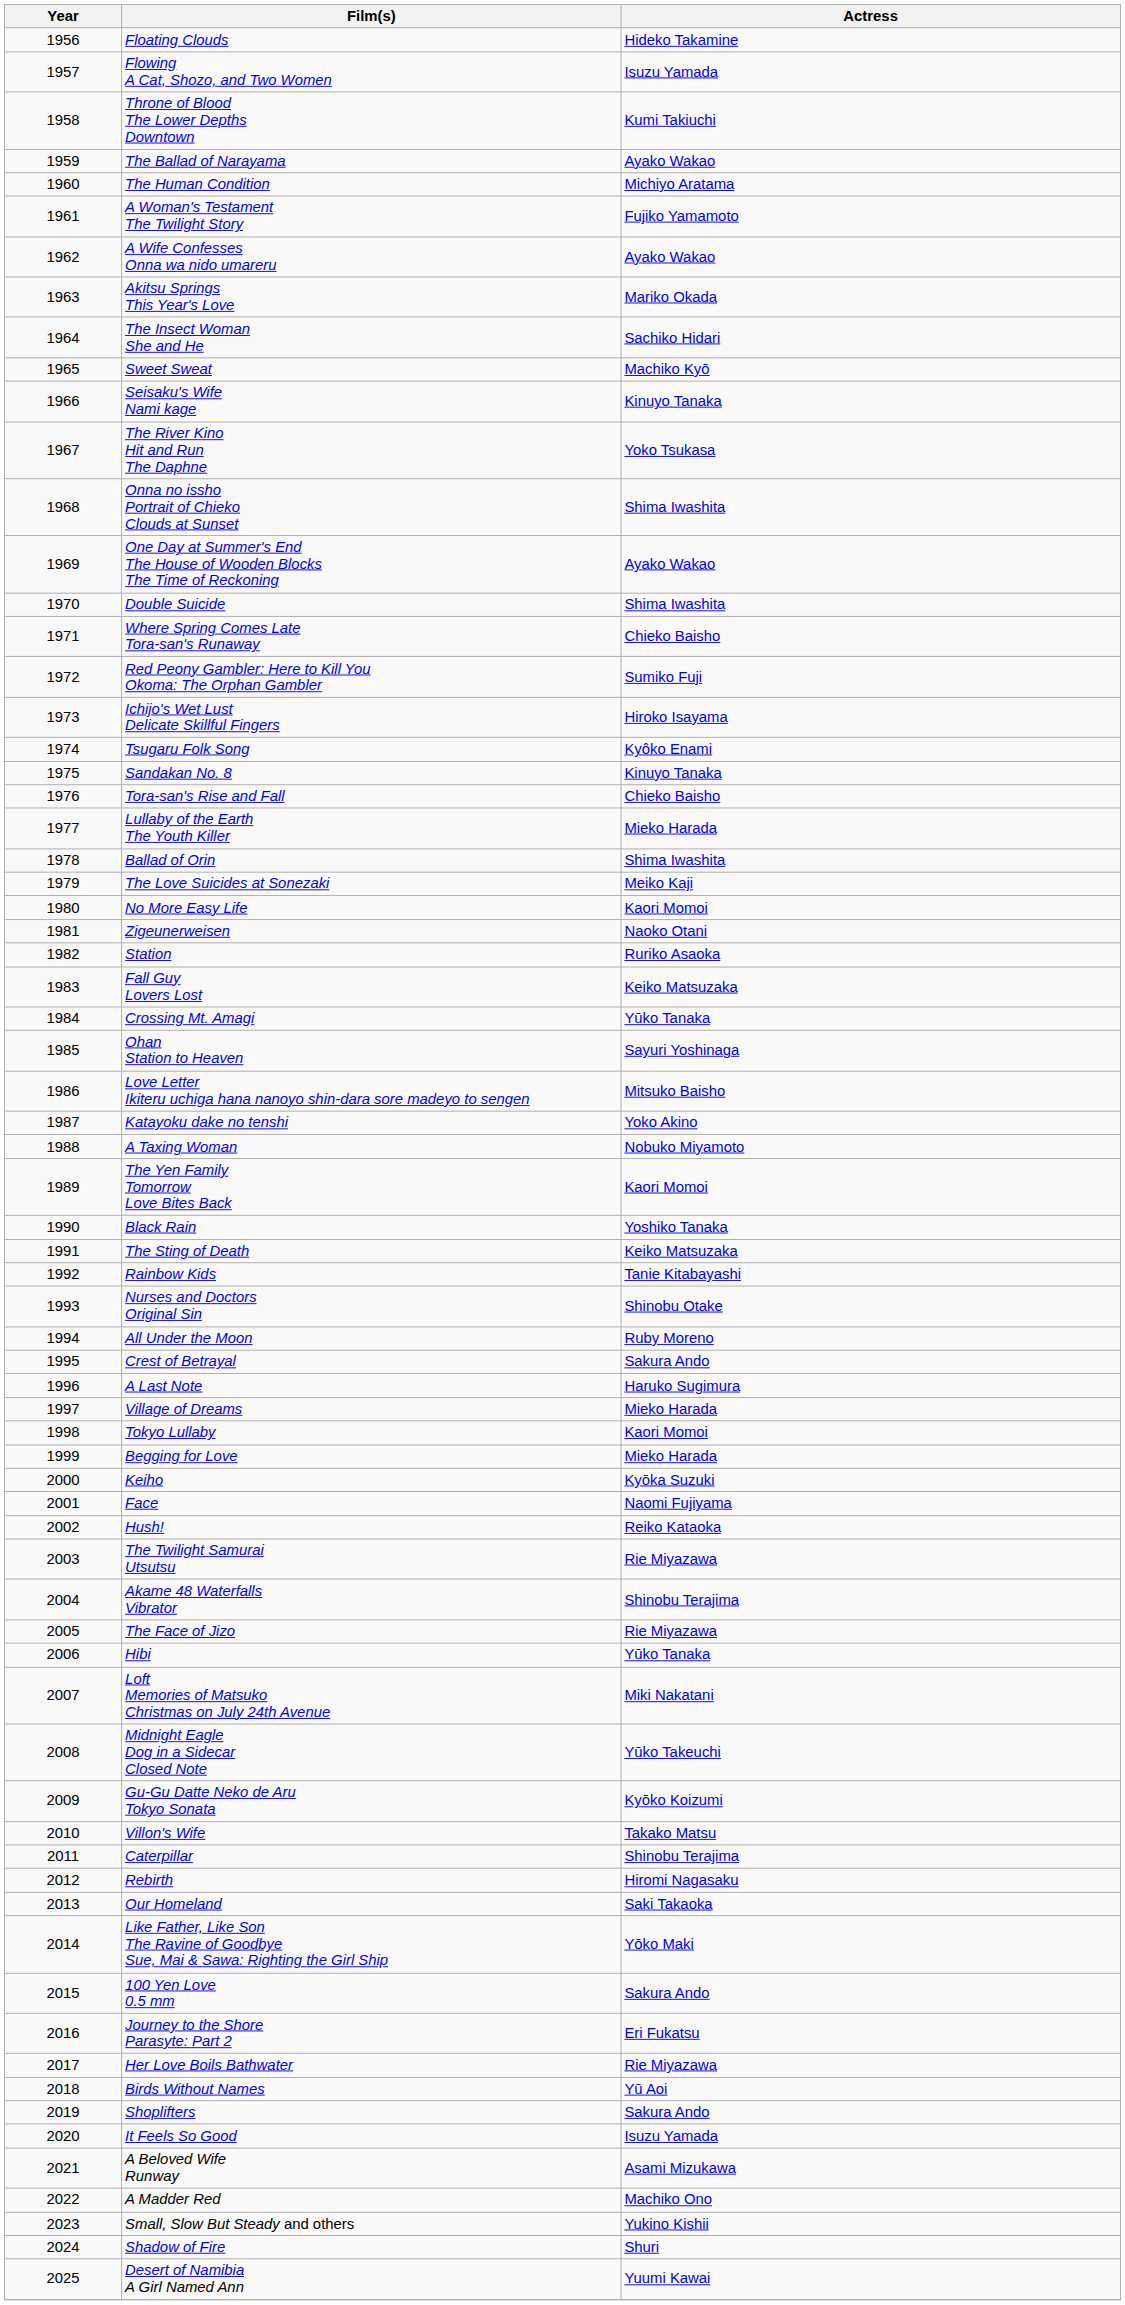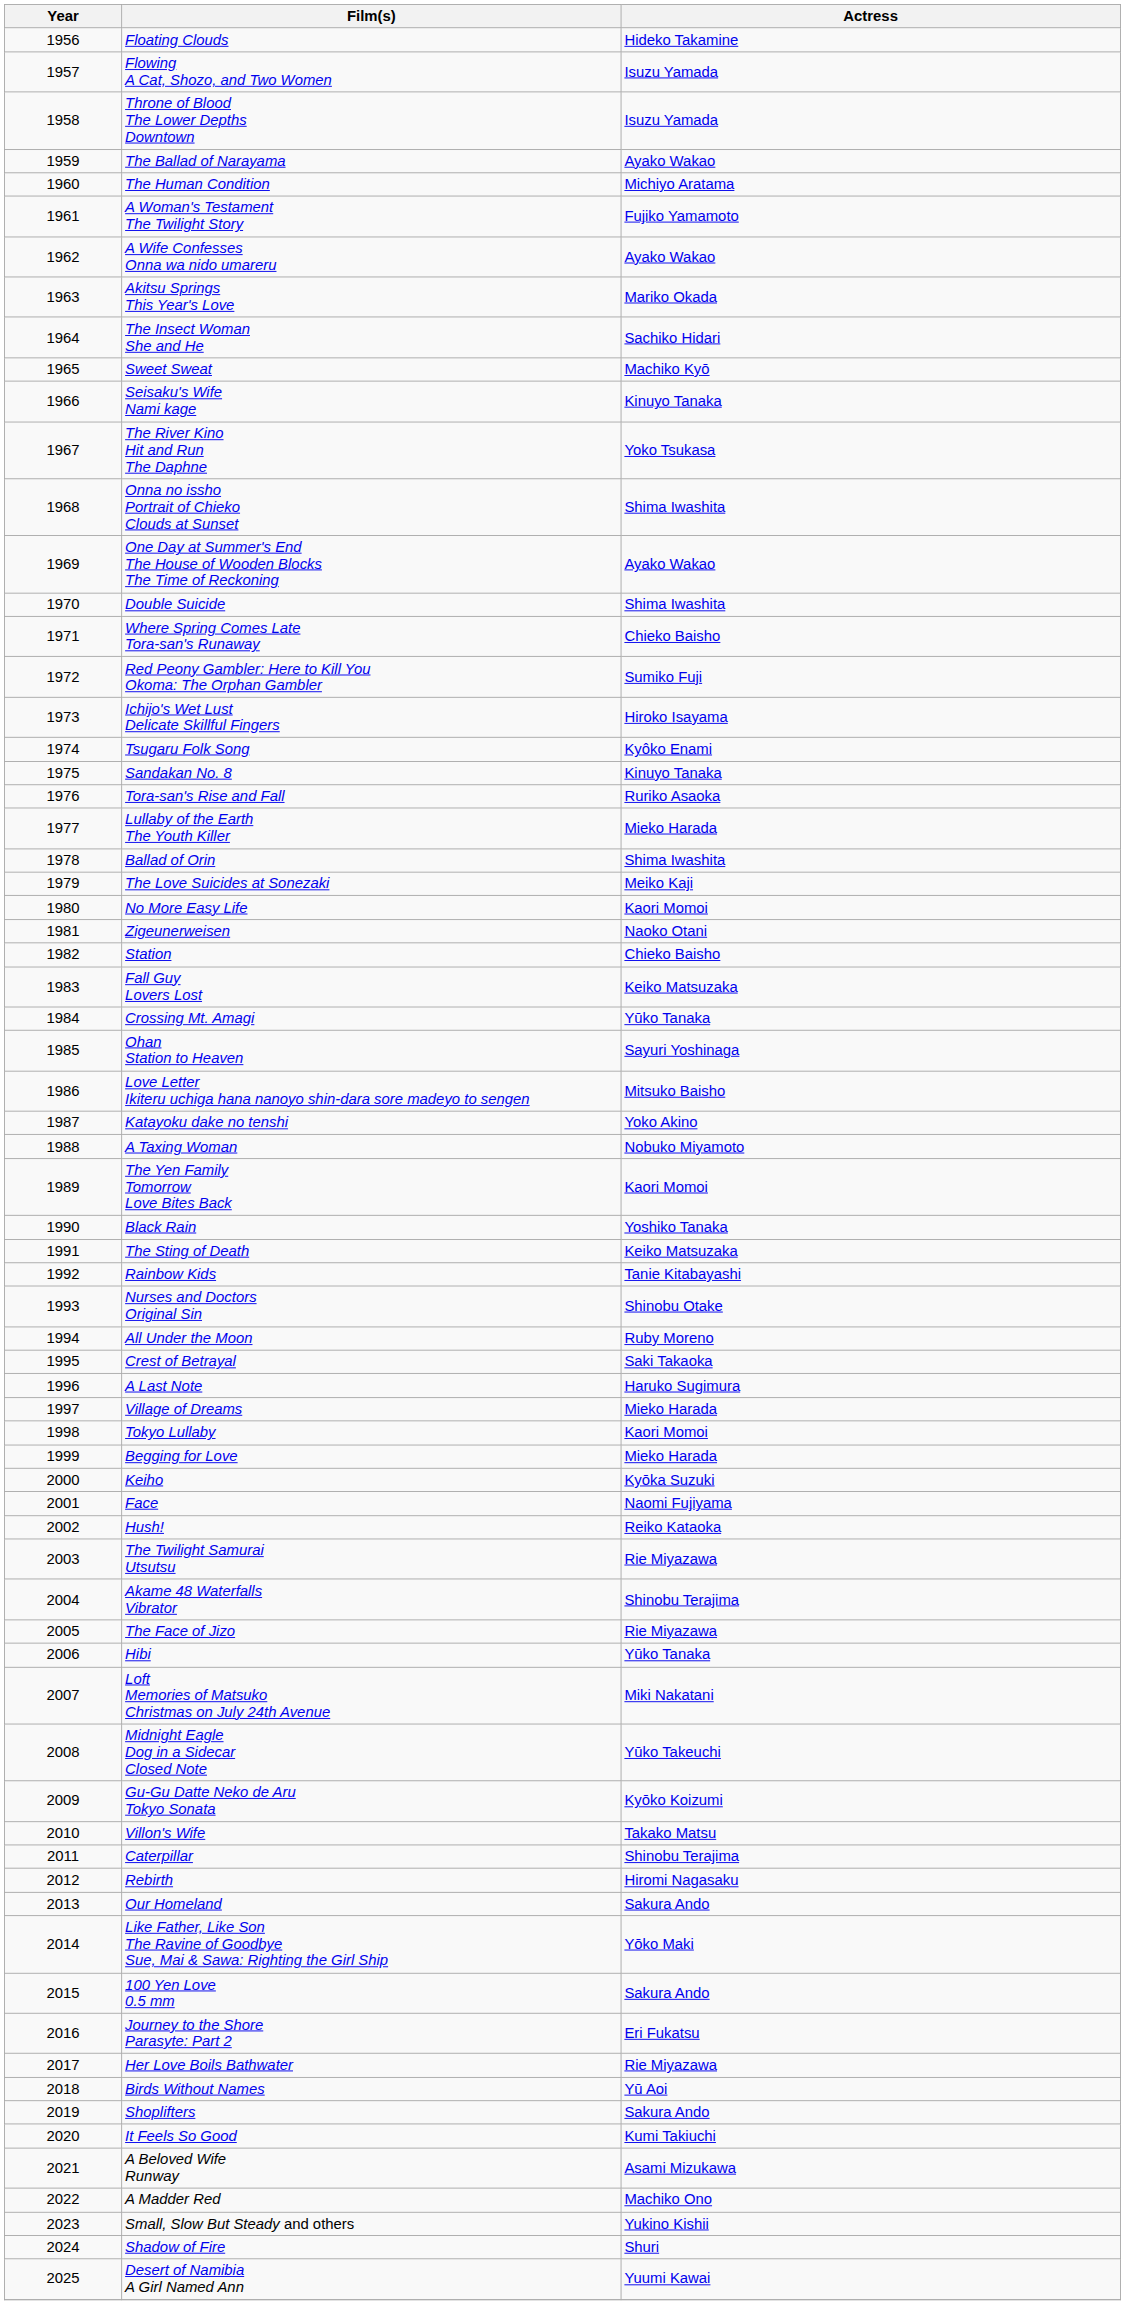Throne of Blood The Lower Depths Downtown | Actress: Kumi Takiuchi -> Isuzu Yamada
Tora-san's Rise and Fall | Actress: Chieko Baisho -> Ruriko Asaoka
Station | Actress: Ruriko Asaoka -> Chieko Baisho
Crest of Betrayal | Actress: Sakura Ando -> Saki Takaoka
Our Homeland | Actress: Saki Takaoka -> Sakura Ando
It Feels So Good | Actress: Isuzu Yamada -> Kumi Takiuchi
